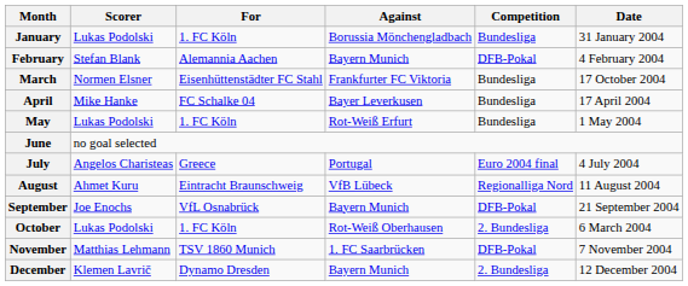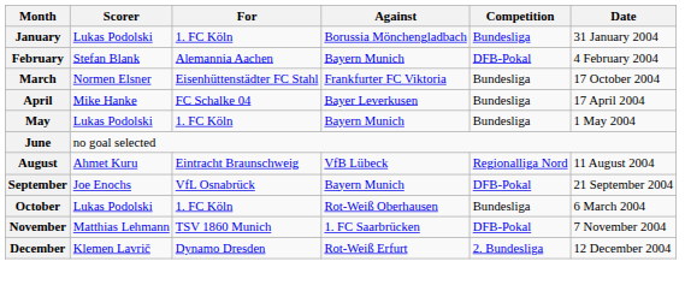May | Against: Rot-Weiß Erfurt -> Bayern Munich
- row: July | Angelos Charisteas | Greece | Portugal | Euro 2004 final | 4 July 2004
October | Competition: 2. Bundesliga -> Bundesliga
December | Against: Bayern Munich -> Rot-Weiß Erfurt
